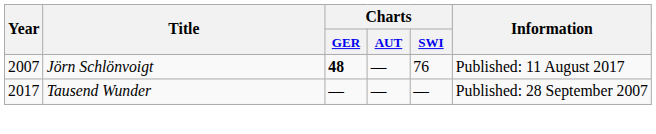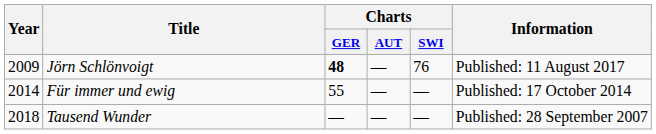Jörn Schlönvoigt | Year: 2007 -> 2009
+ row: 2014 | Für immer und ewig | 55 | — | — | Published: 17 October 2014
Tausend Wunder | Year: 2017 -> 2018
